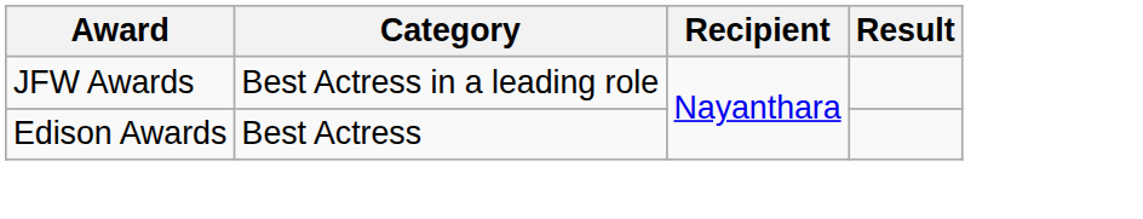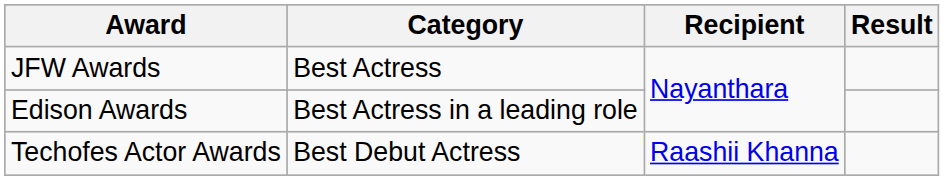JFW Awards | Category: Best Actress in a leading role -> Best Actress
Edison Awards | Category: Best Actress -> Best Actress in a leading role
+ row: Techofes Actor Awards | Best Debut Actress | Raashii Khanna
